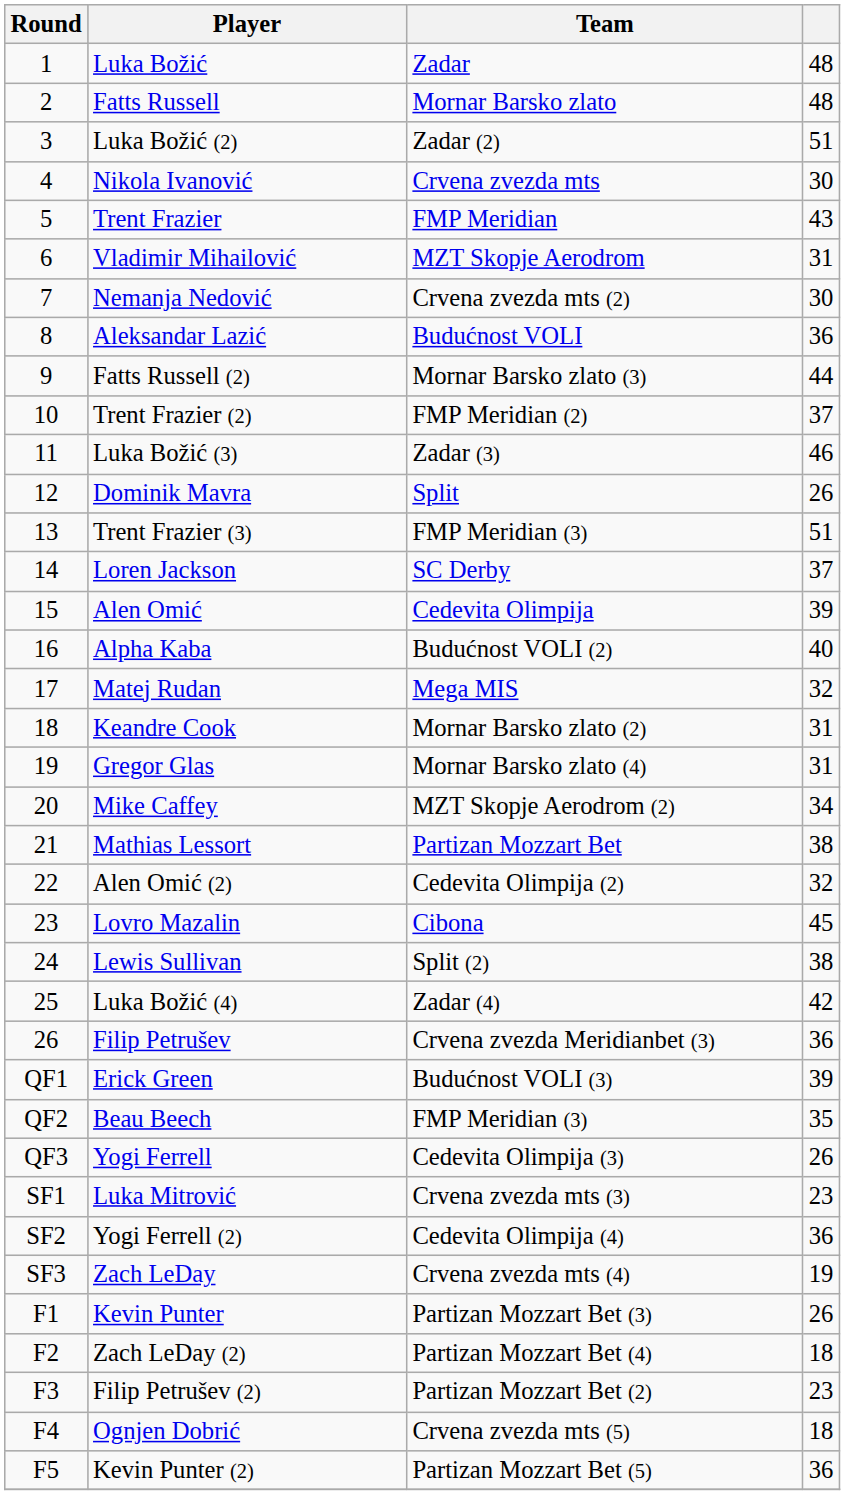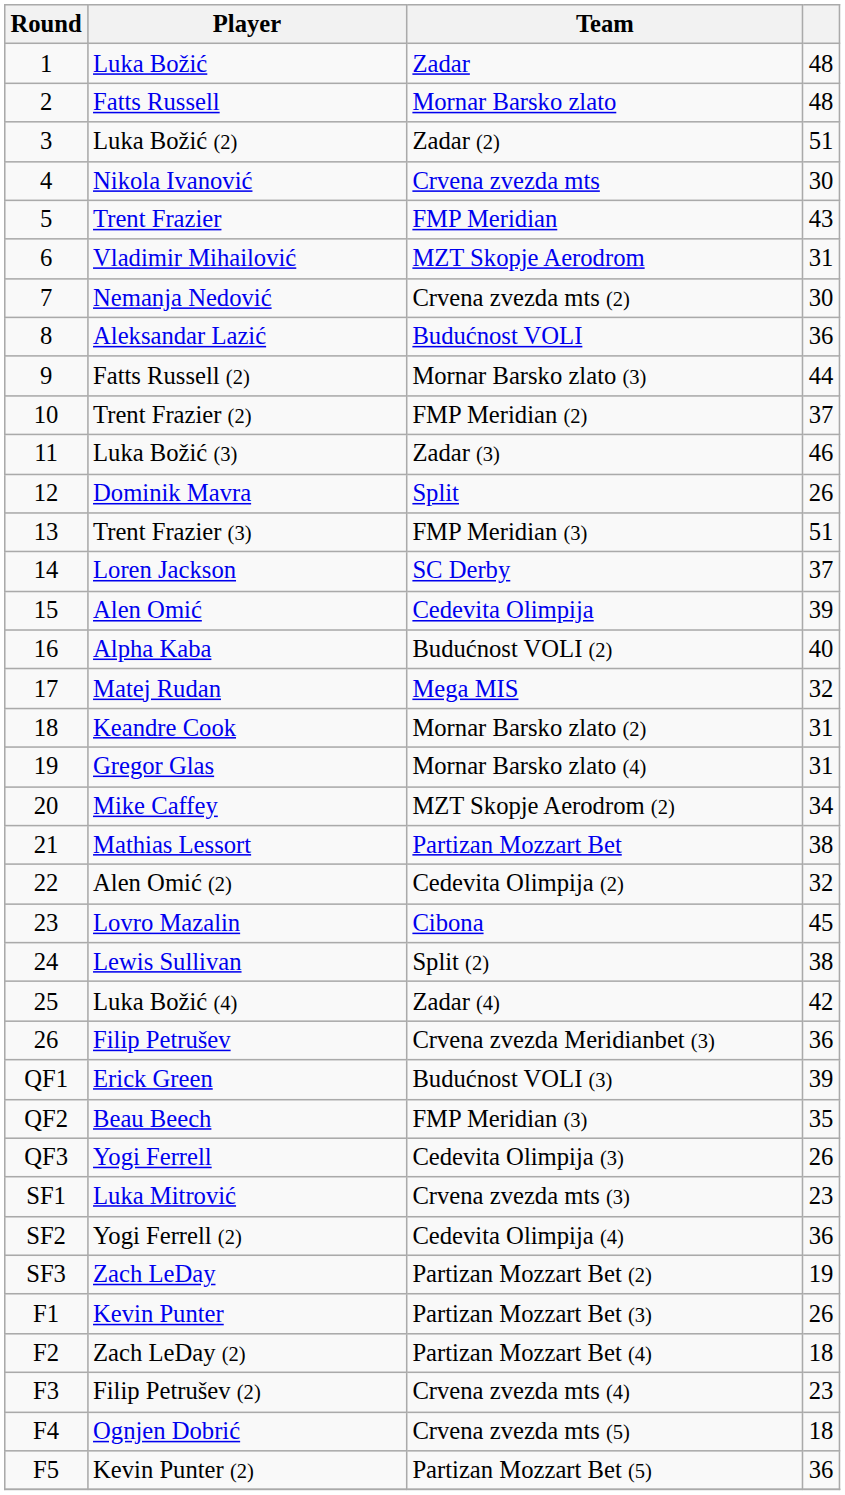Zach LeDay | Team: Crvena zvezda mts (4) -> Partizan Mozzart Bet (2)
Filip Petrušev (2) | Team: Partizan Mozzart Bet (2) -> Crvena zvezda mts (4)
